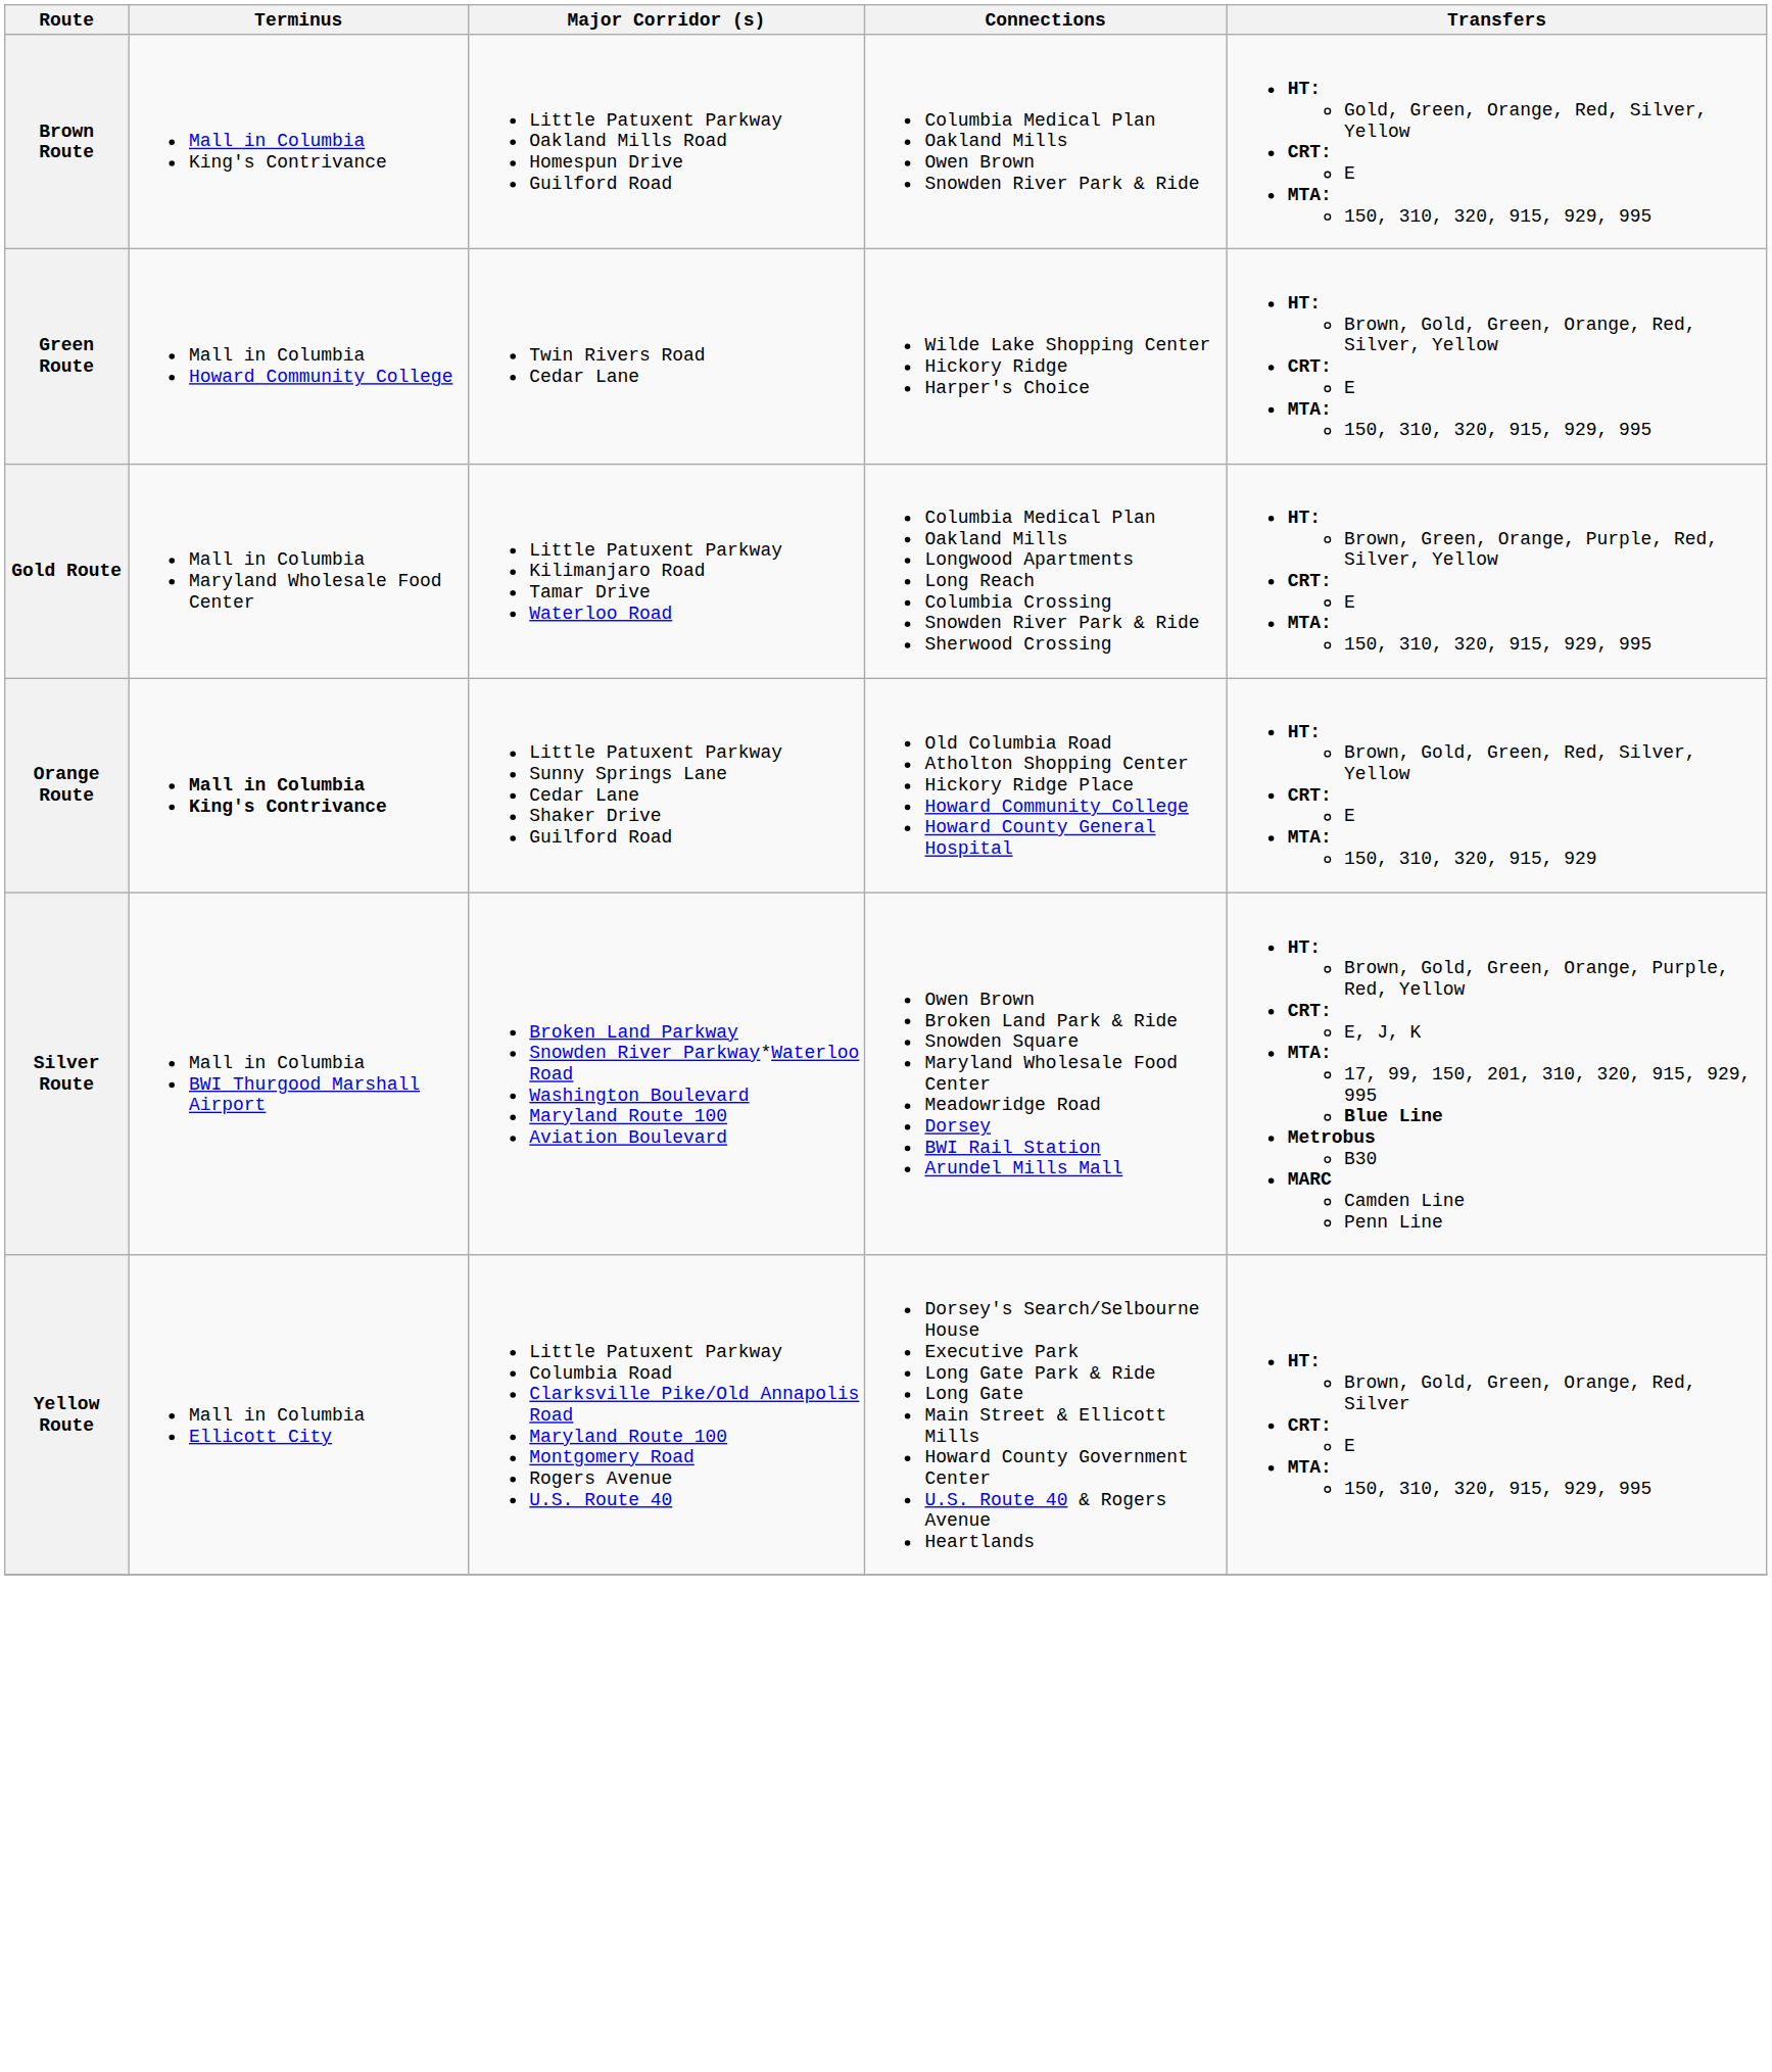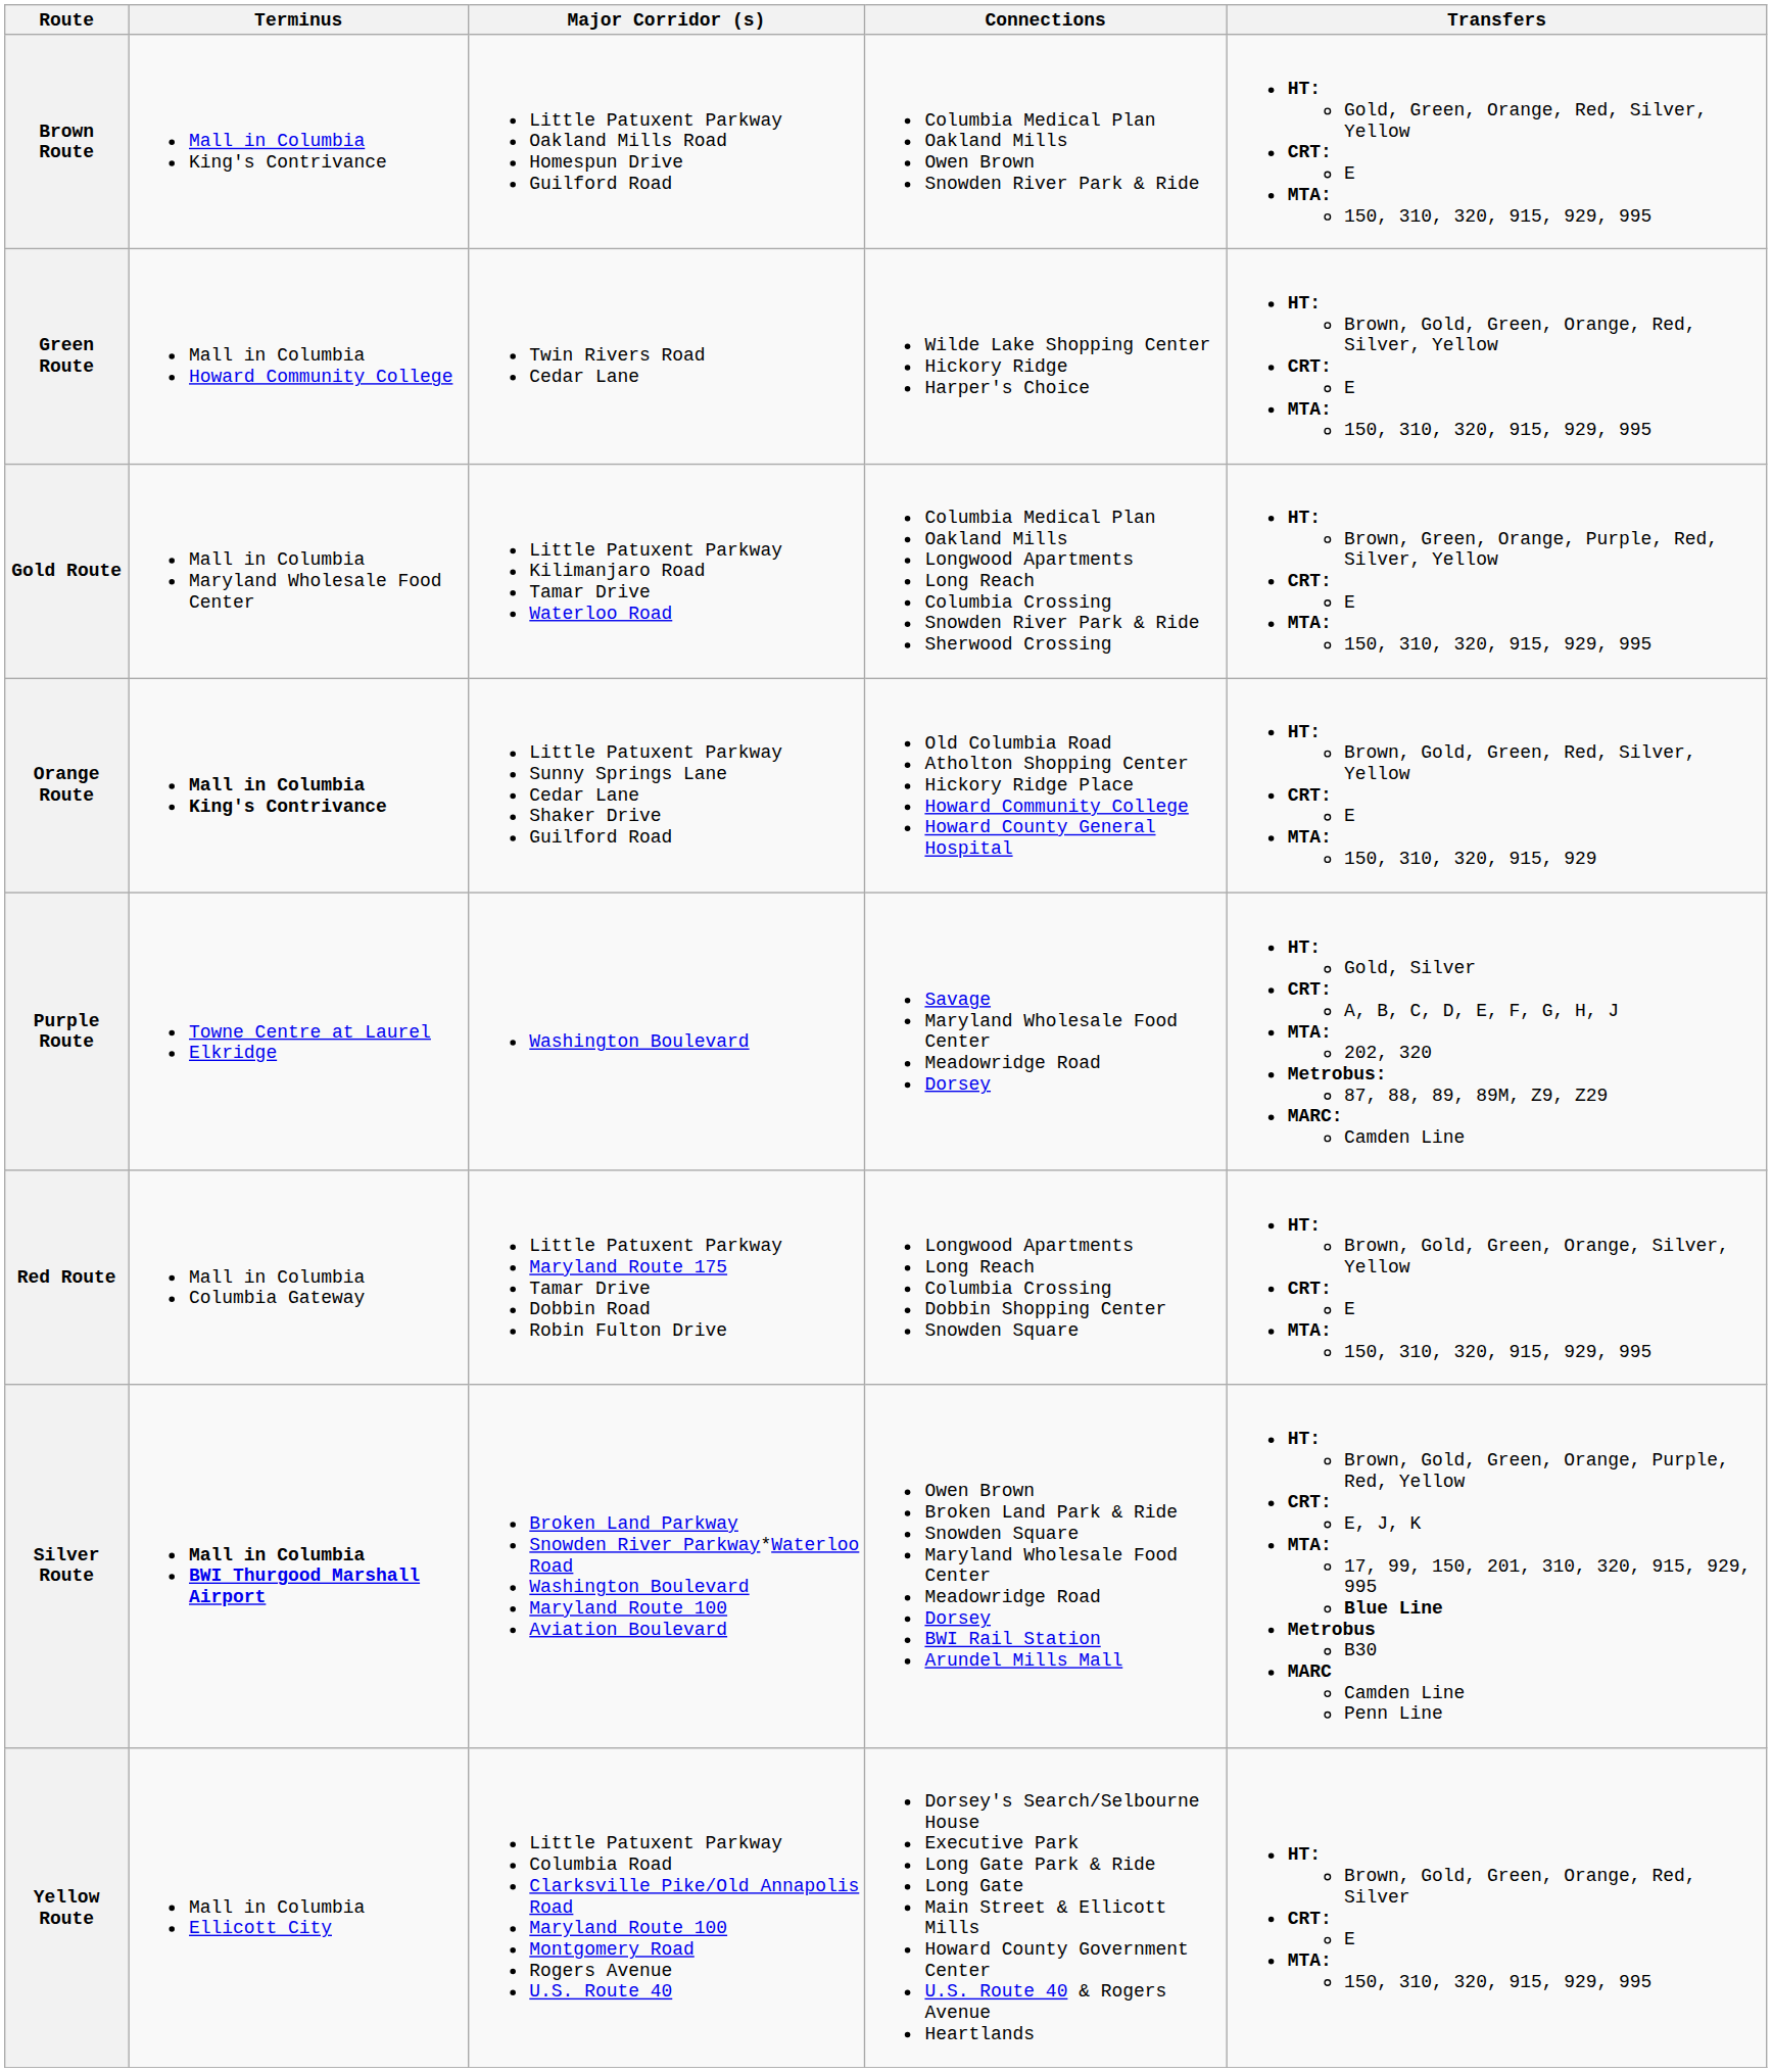+ row: Purple Route | Towne Centre at Laurel Elkridge | Washington Boulevard | Savage Maryland Wholesale Food Center Meadowridge Road Dorsey | HT: Gold, Silver CRT: A, B, C, D, E, F, G, H, J MTA: 202, 320 Metrobus: 87, 88, 89, 89M, Z9, Z29 MARC: Camden Line
+ row: Red Route | Mall in Columbia Columbia Gateway | Little Patuxent Parkway Maryland Route 175 Tamar Drive Dobbin Road Robin Fulton Drive | Longwood Apartments Long Reach Columbia Crossing Dobbin Shopping Center Snowden Square | HT: Brown, Gold, Green, Orange, Silver, Yellow CRT: E MTA: 150, 310, 320, 915, 929, 995
Silver Route | Terminus: normal -> bold
